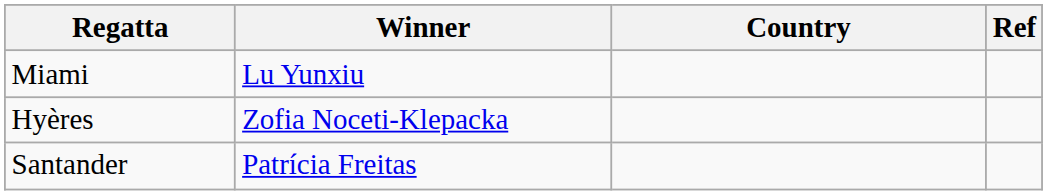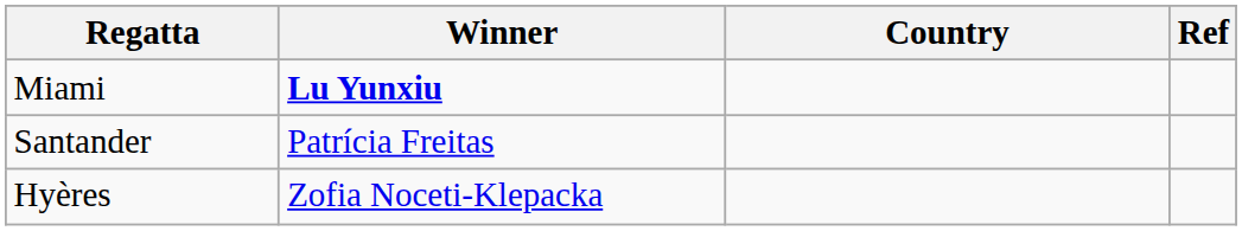Miami | Winner: normal -> bold
rows swapped: Hyères <-> Santander
